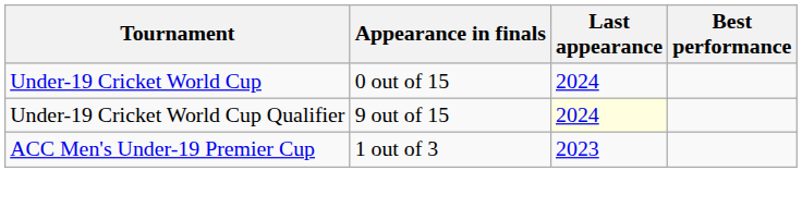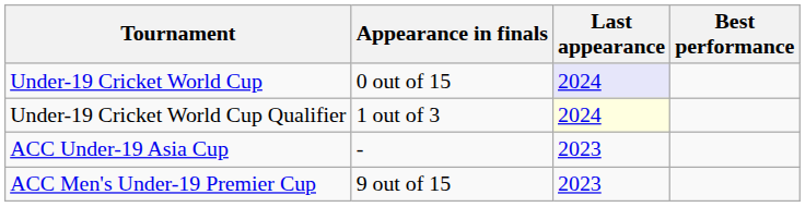Under-19 Cricket World Cup | Last appearance: no background -> lavender background
Under-19 Cricket World Cup Qualifier | Appearance in finals: 9 out of 15 -> 1 out of 3
+ row: ACC Under-19 Asia Cup | - | 2023
ACC Men's Under-19 Premier Cup | Appearance in finals: 1 out of 3 -> 9 out of 15
